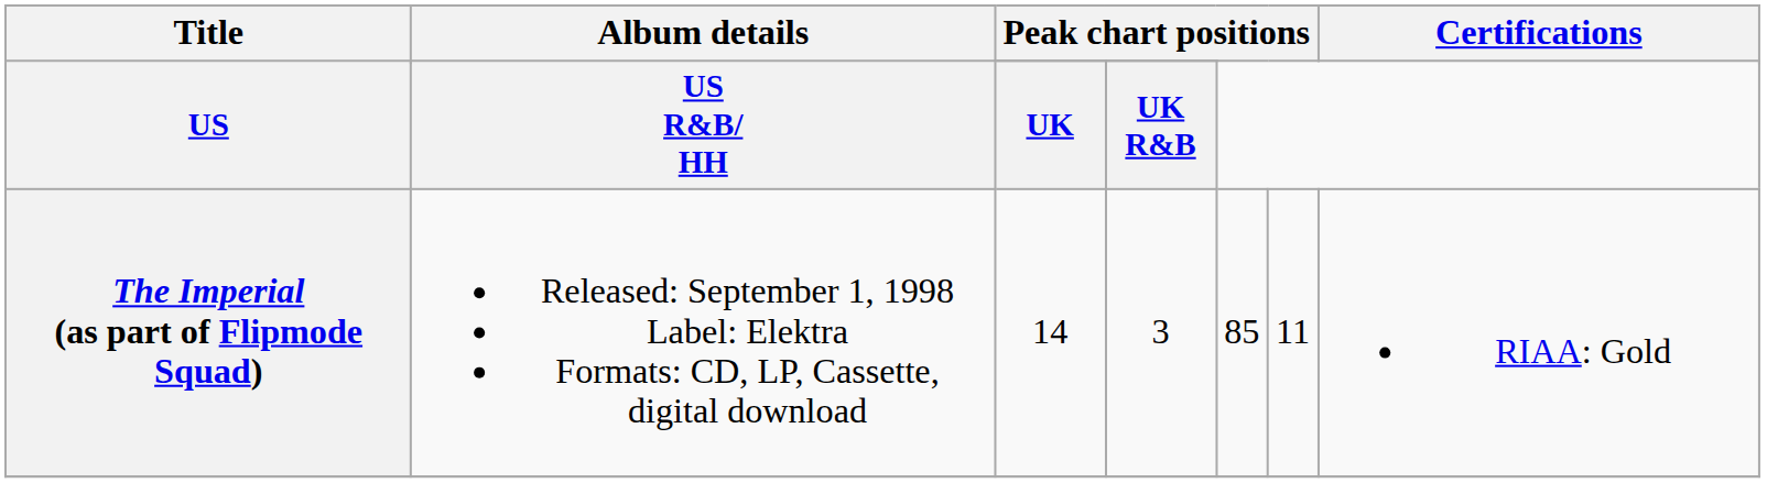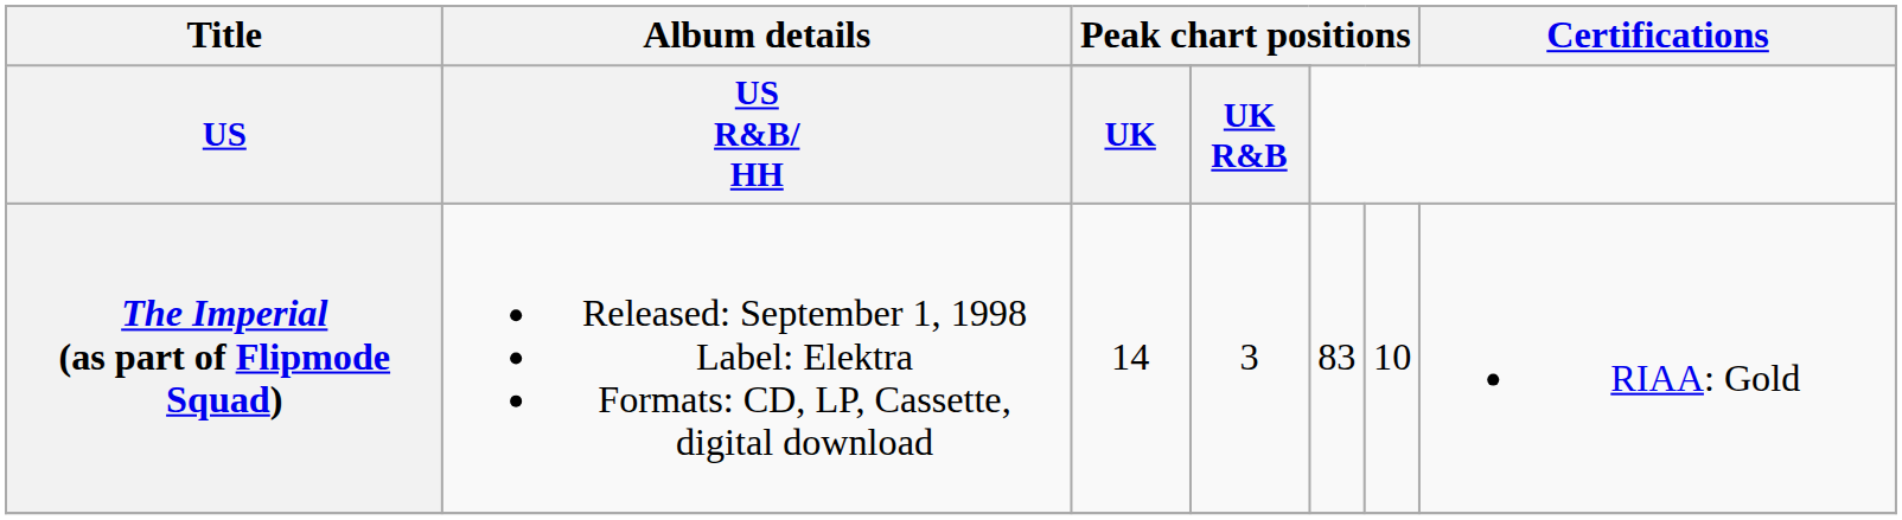The Imperial (as part of Flipmode Squad) | column 5: 85 -> 83
The Imperial (as part of Flipmode Squad) | column 6: 11 -> 10
